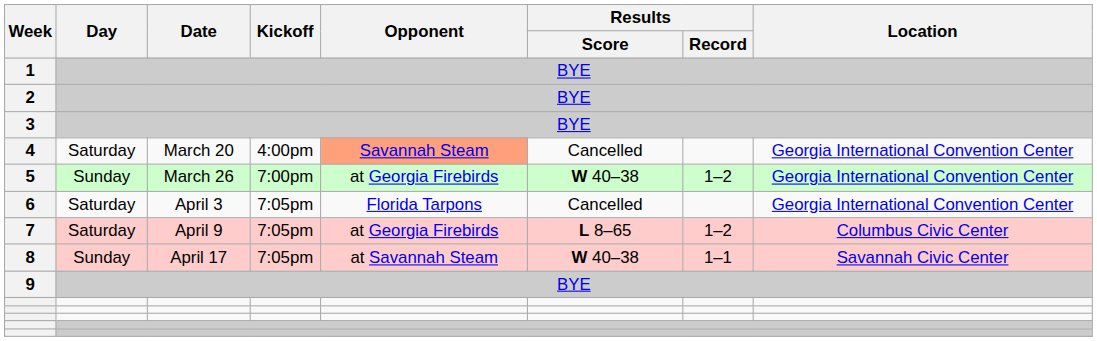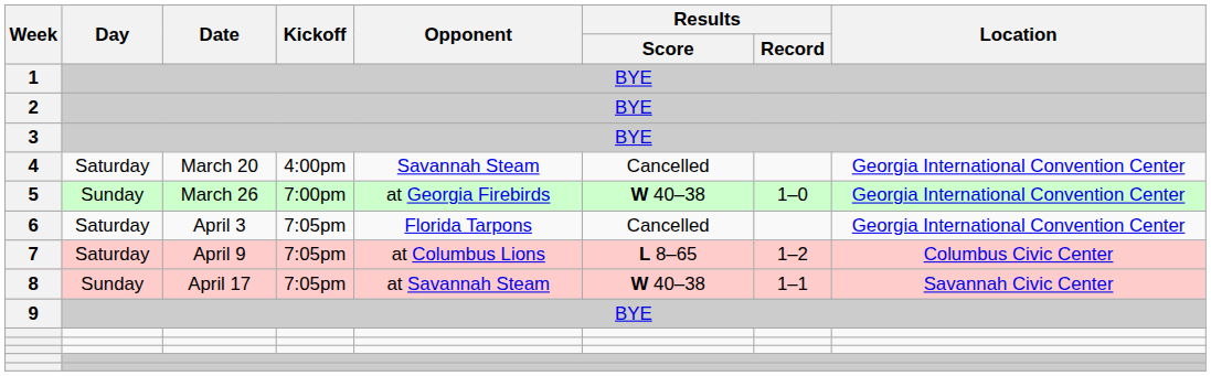4 | Opponent: lightsalmon background -> no background
5 | Results / Record: 1–2 -> 1–0
7 | Opponent: at Georgia Firebirds -> at Columbus Lions
